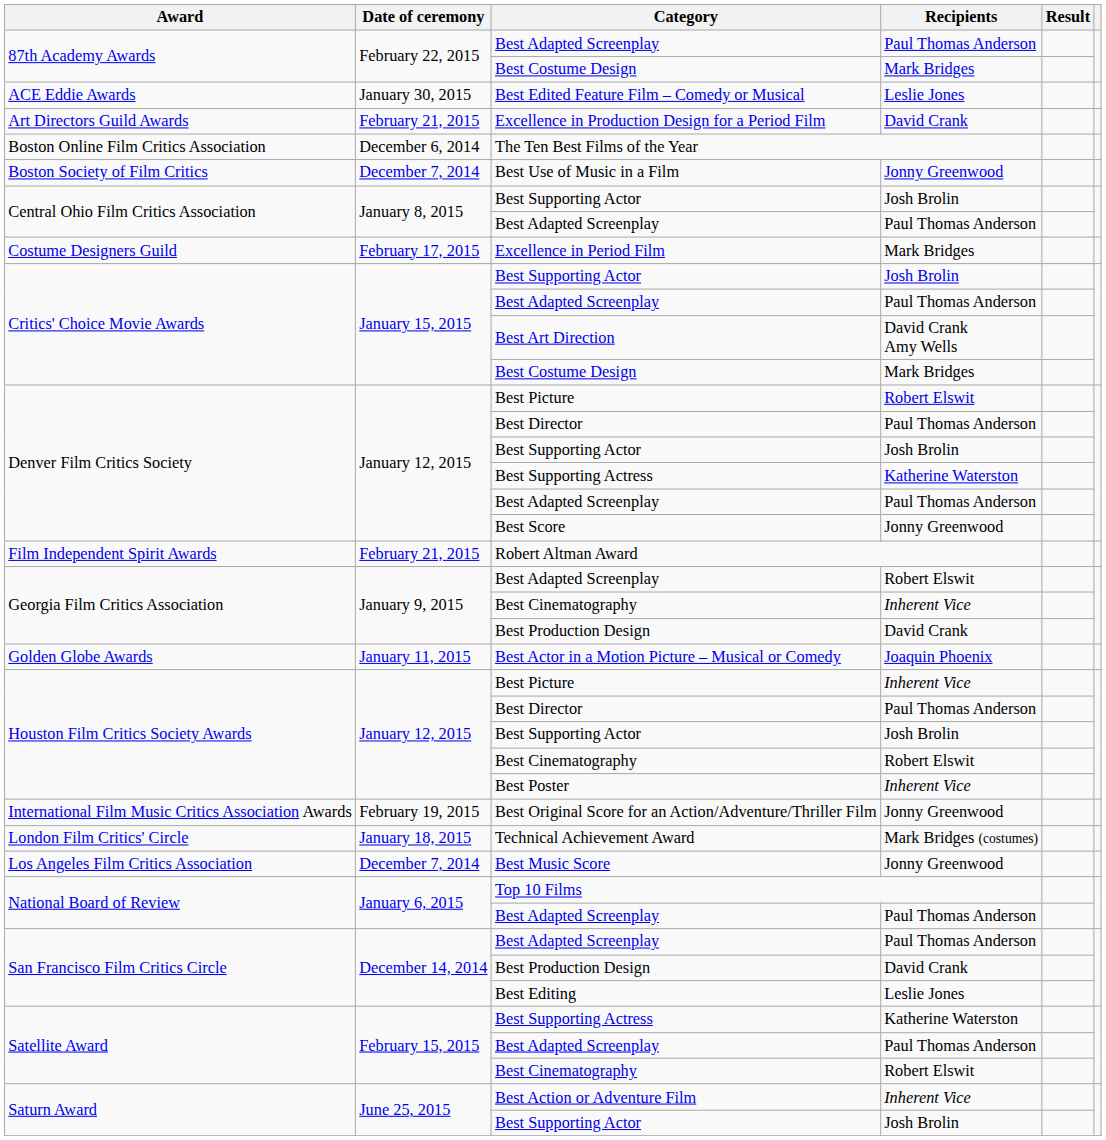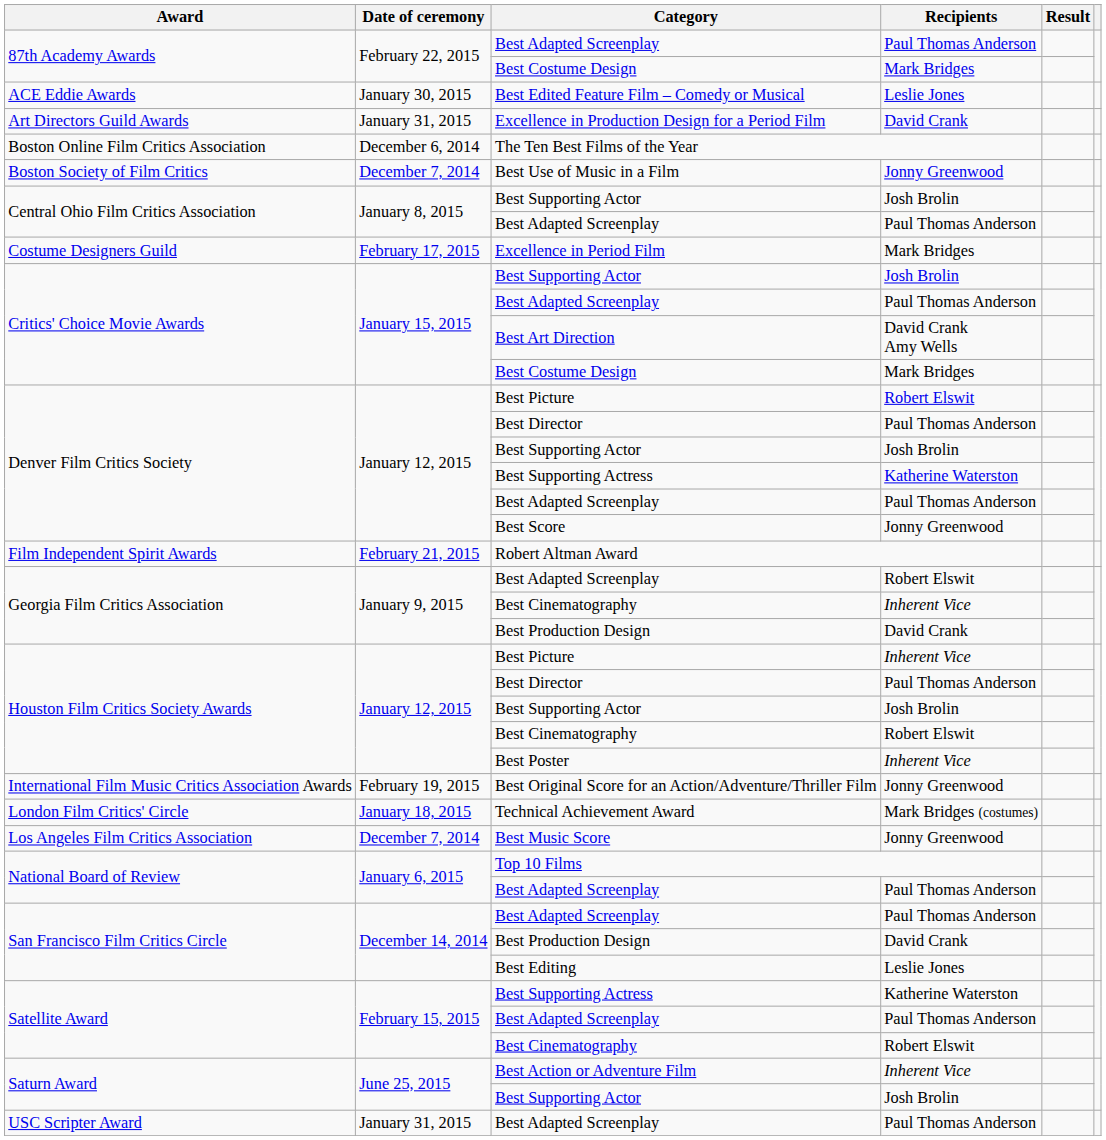Excellence in Production Design for a Period Film | Date of ceremony: February 21, 2015 -> January 31, 2015
- row: Golden Globe Awards | January 11, 2015 | Best Actor in a Motion Picture – Musical or Comedy | Joaquin Phoenix
+ row: USC Scripter Award | January 31, 2015 | Best Adapted Screenplay | Paul Thomas Anderson
